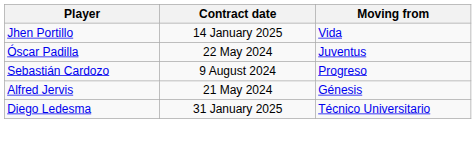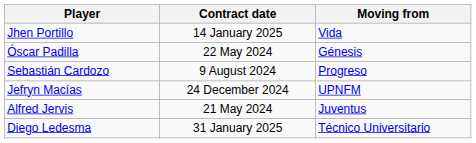Óscar Padilla | Moving from: Juventus -> Génesis
+ row: Jefryn Macías | 24 December 2024 | UPNFM
Alfred Jervis | Moving from: Génesis -> Juventus
